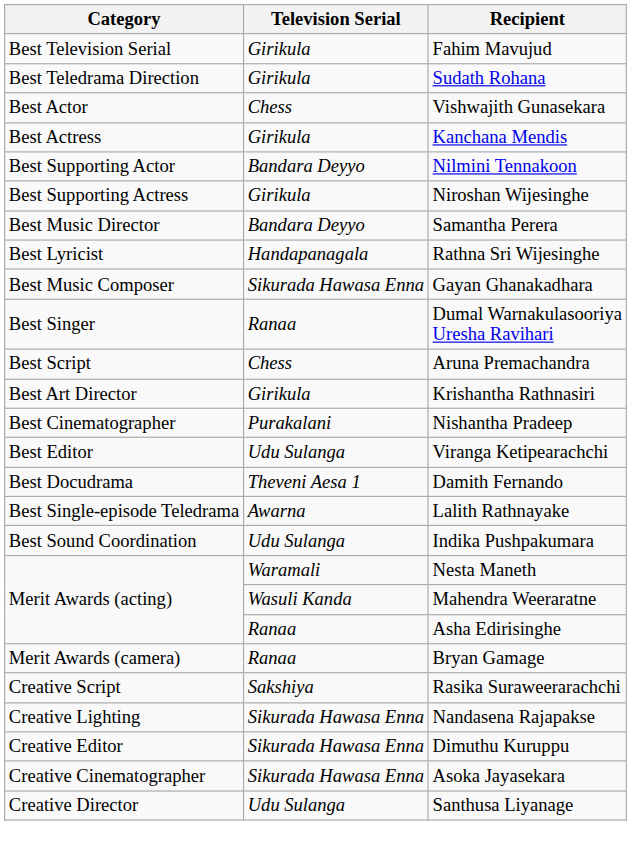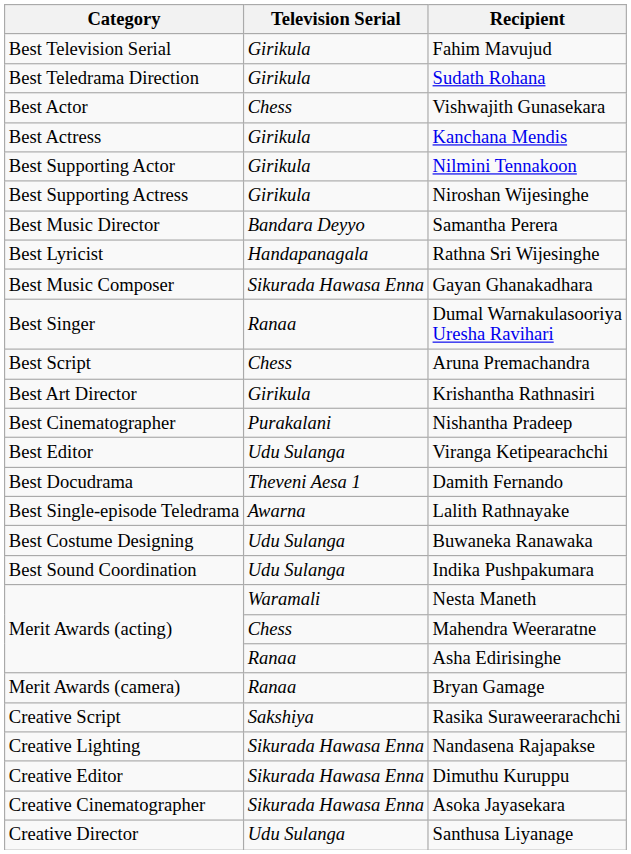Nilmini Tennakoon | Television Serial: Bandara Deyyo -> Girikula
+ row: Best Costume Designing | Udu Sulanga | Buwaneka Ranawaka
Mahendra Weeraratne | Television Serial: Wasuli Kanda -> Chess
